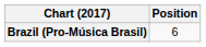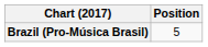Brazil (Pro-Música Brasil) | Position: 6 -> 5
